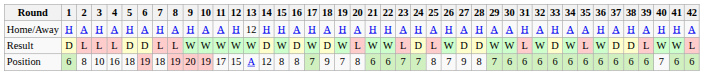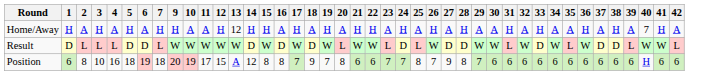- column: 8 | A | L | 19
Home/Away | 40: H -> 7
Position | 40: 7 -> H
